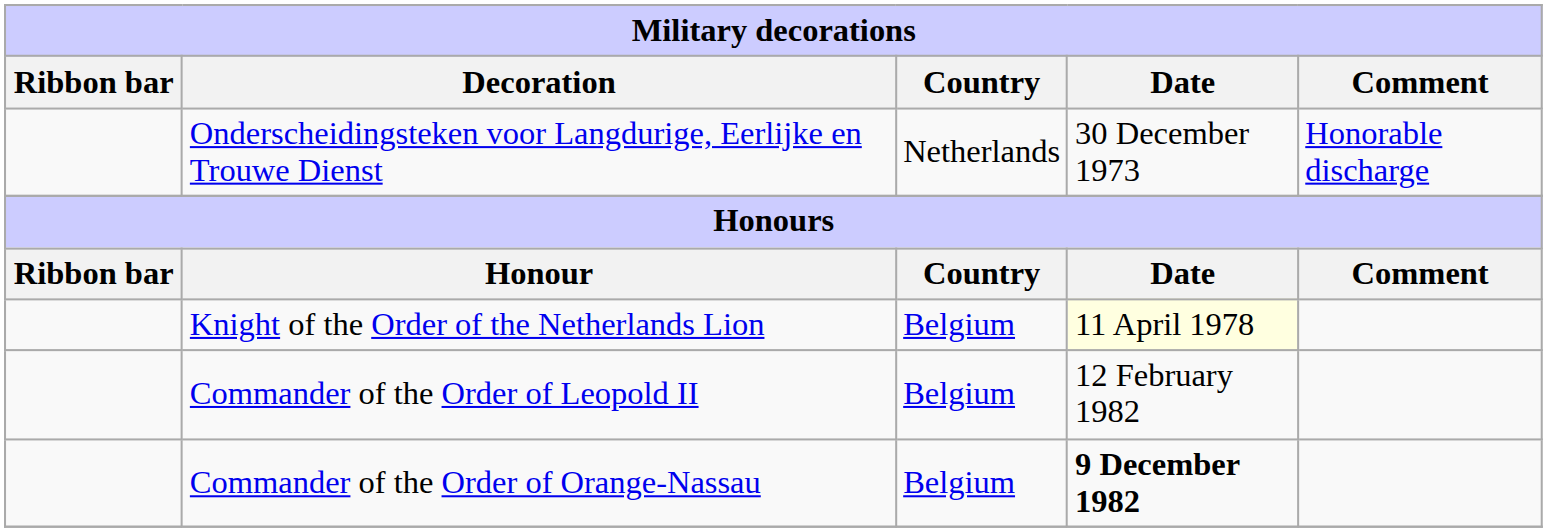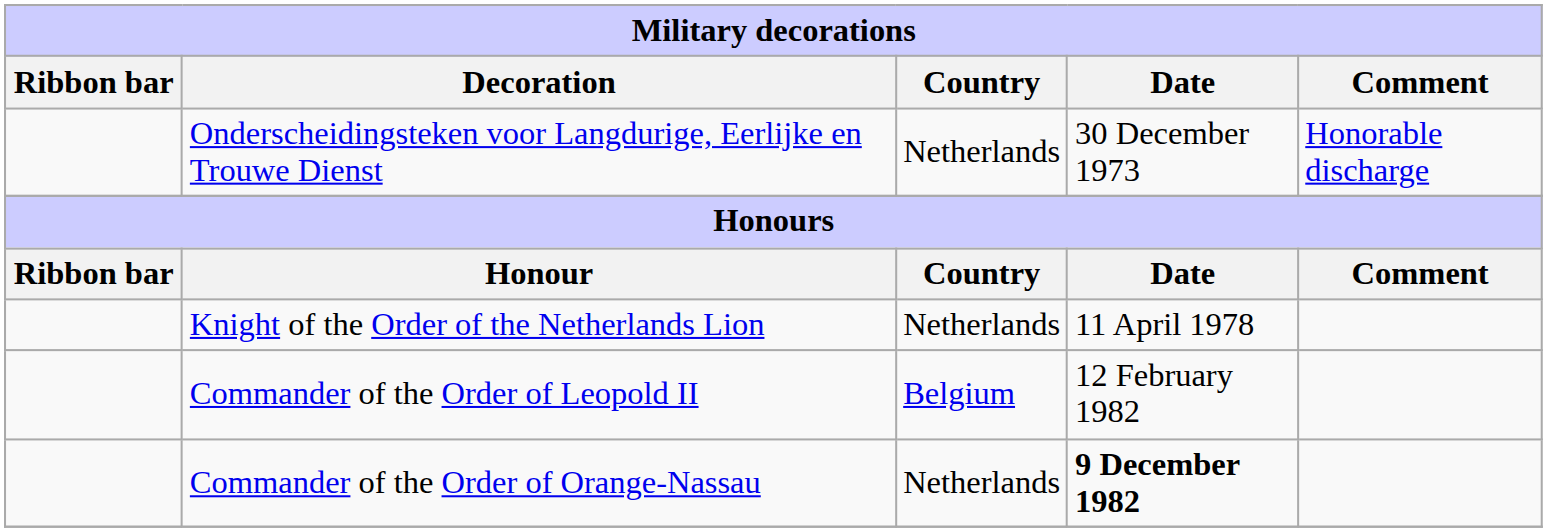Knight of the Order of the Netherlands Lion | Country: Belgium -> Netherlands
Knight of the Order of the Netherlands Lion | Date: lightyellow background -> no background
Commander of the Order of Orange-Nassau | Country: Belgium -> Netherlands
